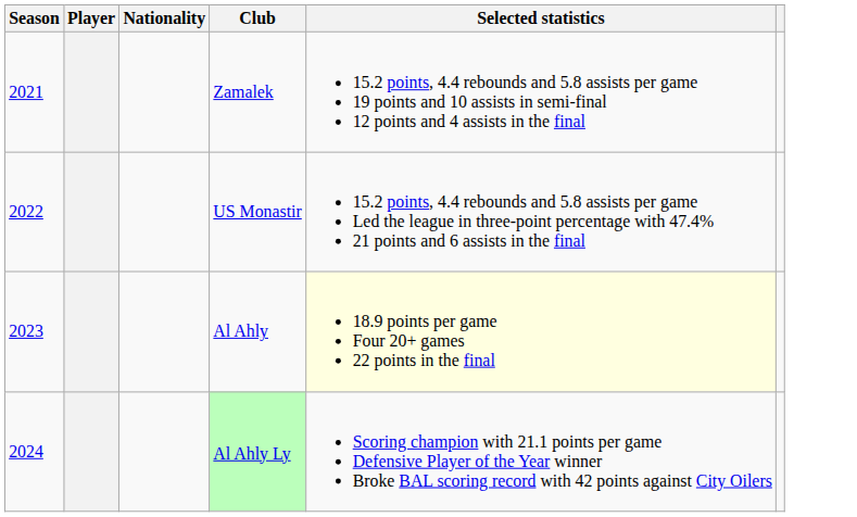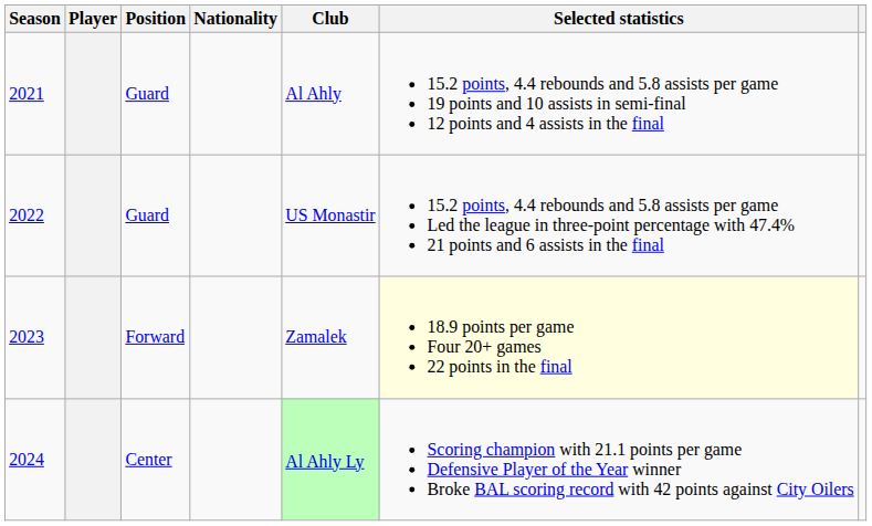+ column: Position | Guard | Guard | Forward | Center
2021 | Club: Zamalek -> Al Ahly
2023 | Club: Al Ahly -> Zamalek
